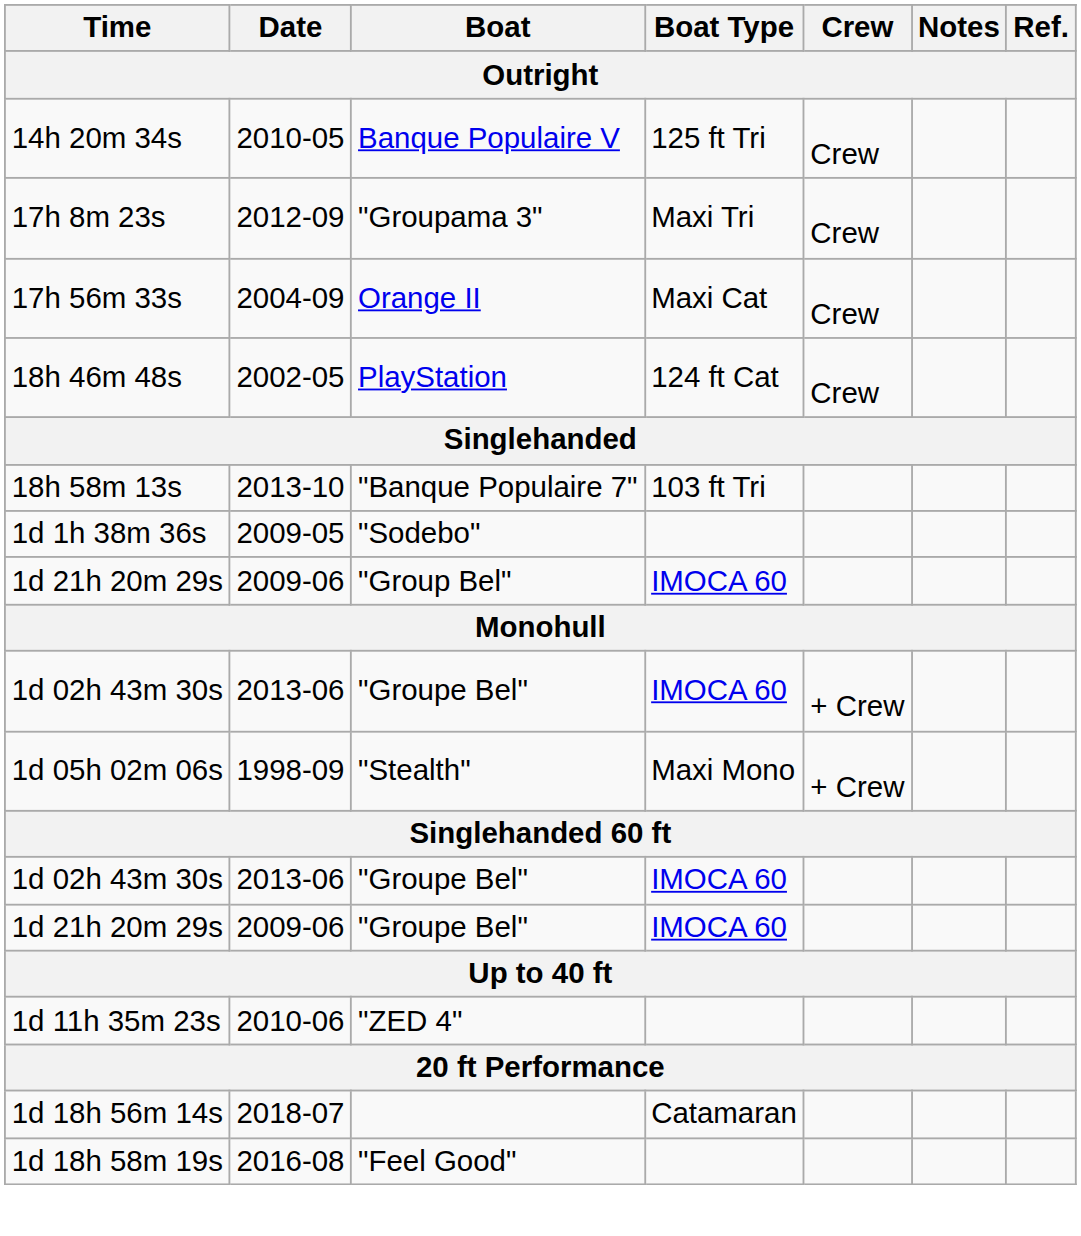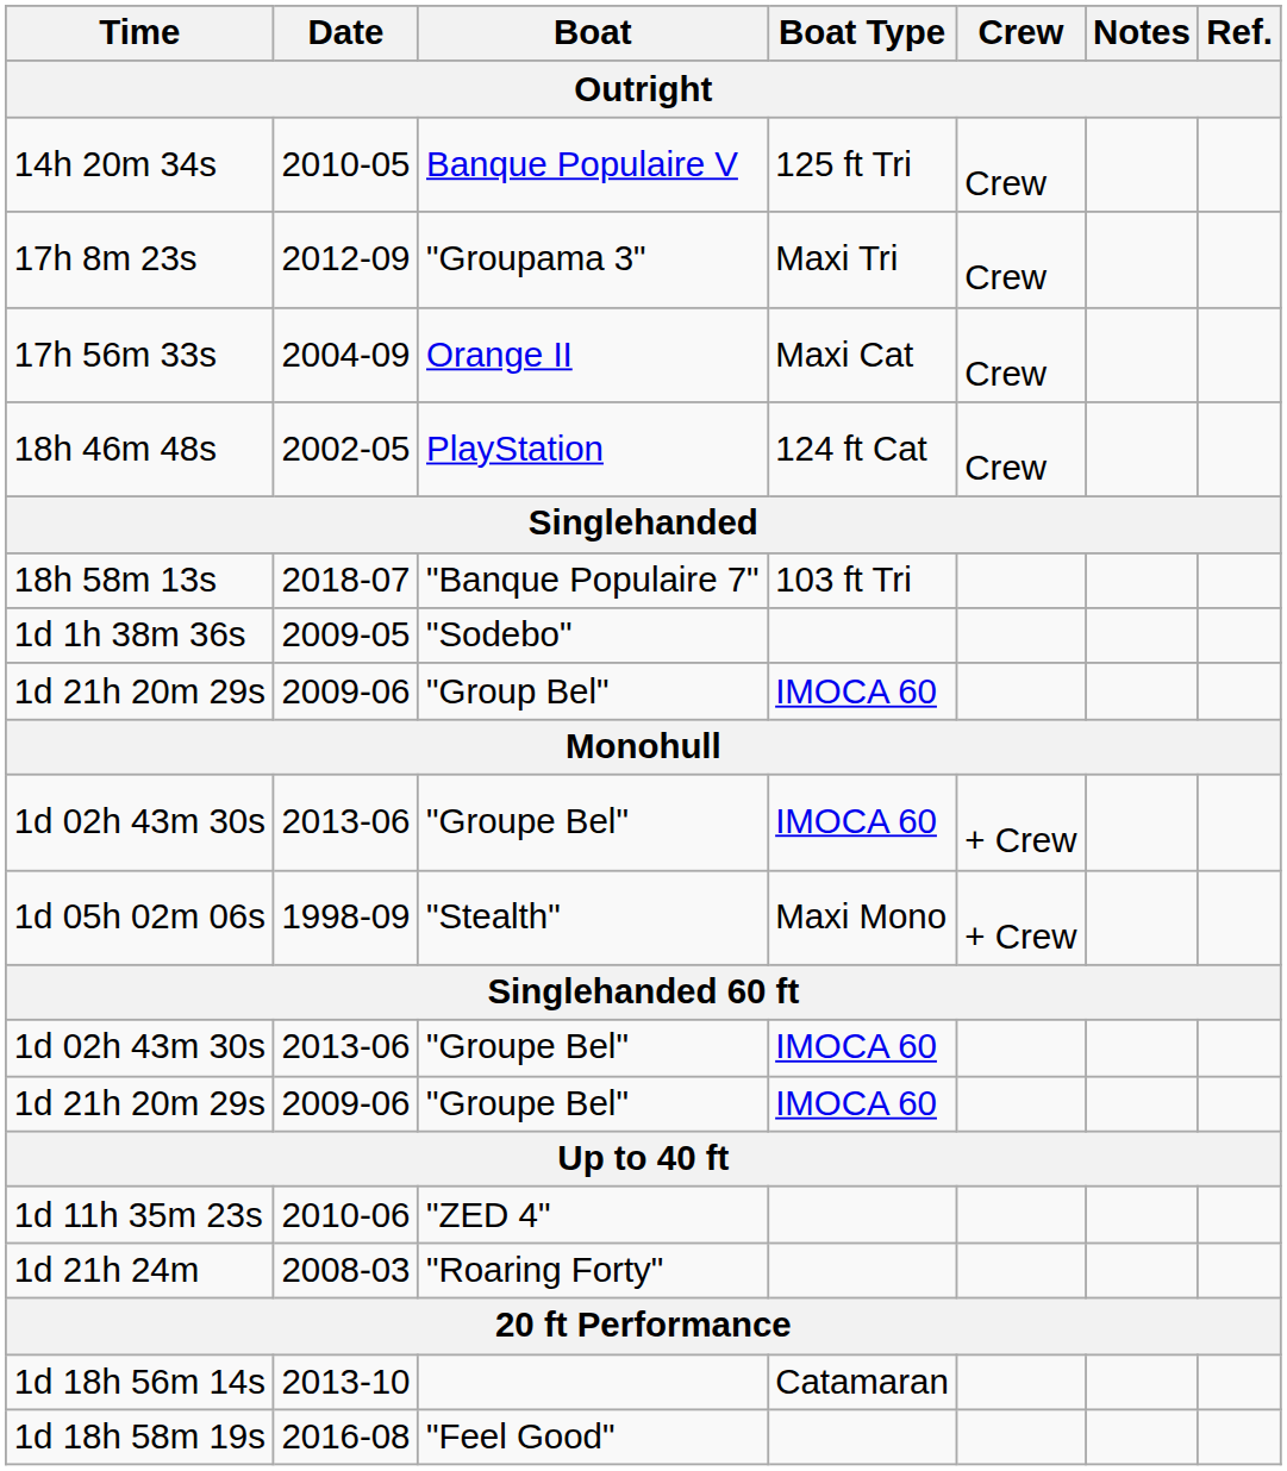18h 58m 13s | Date: 2013-10 -> 2018-07
+ row: 1d 21h 24m | 2008-03 | "Roaring Forty"
1d 18h 56m 14s | Date: 2018-07 -> 2013-10
